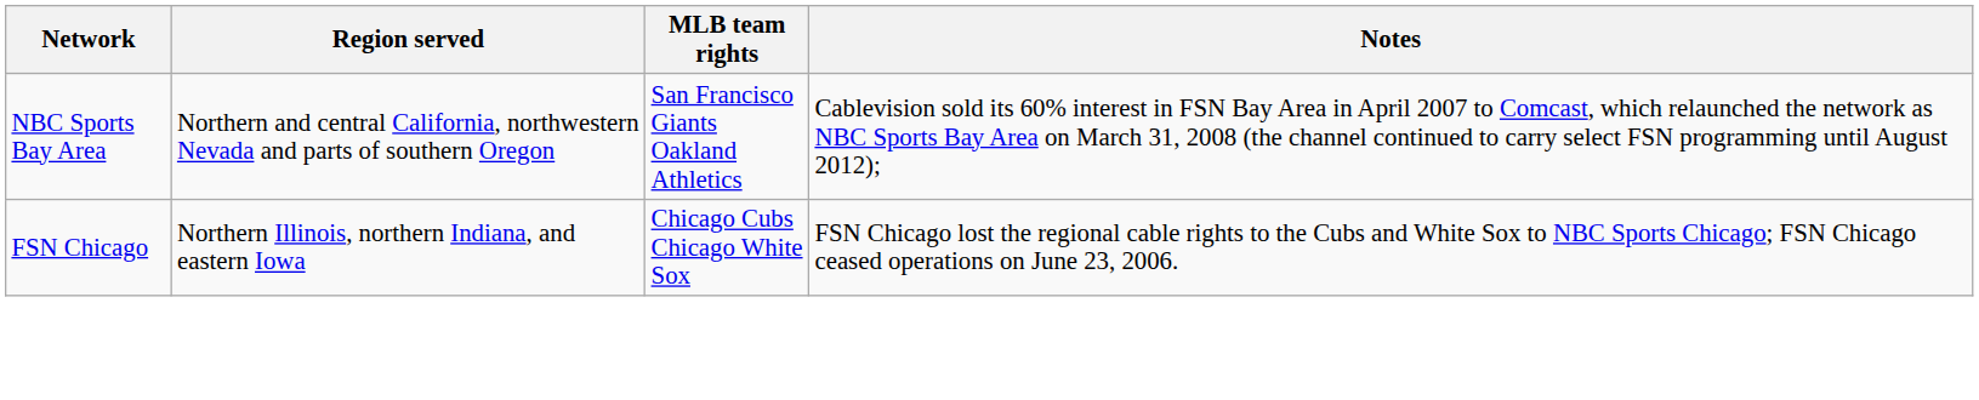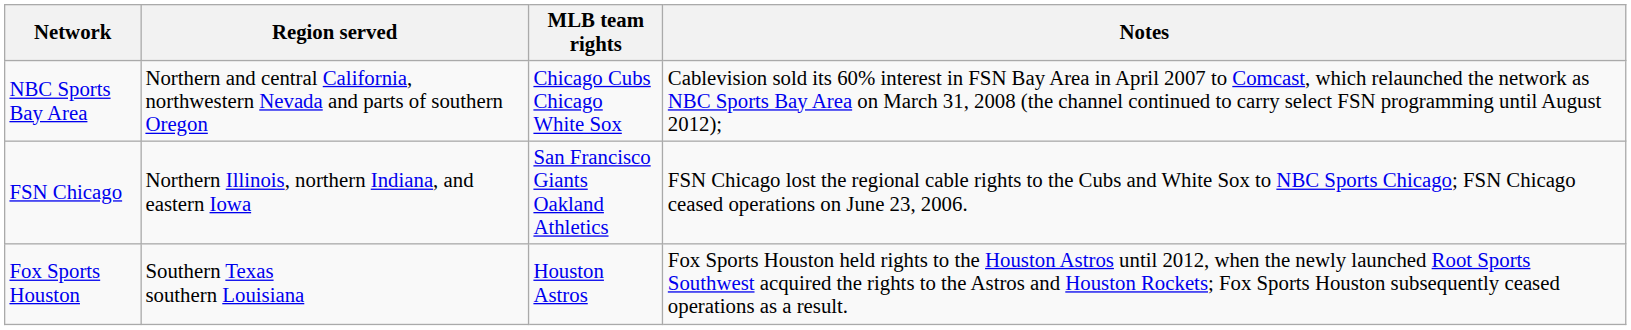NBC Sports Bay Area | MLB team rights: San Francisco Giants Oakland Athletics -> Chicago Cubs Chicago White Sox
FSN Chicago | MLB team rights: Chicago Cubs Chicago White Sox -> San Francisco Giants Oakland Athletics
+ row: Fox Sports Houston | Southern Texas southern Louisiana | Houston Astros | Fox Sports Houston held rights to the Houston Astros until 2012, when the newly launched Root Sports Southwest acquired the rights to the Astros and Houston Rockets; Fox Sports Houston subsequently ceased operations as a result.
